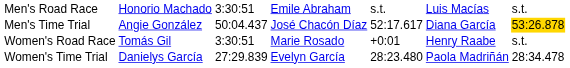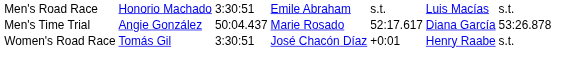Men's Time Trial | column 4: José Chacón Díaz -> Marie Rosado
Men's Time Trial | column 7: gold background -> no background
Women's Road Race | column 4: Marie Rosado -> José Chacón Díaz
- row: Women's Time Trial | Danielys García | 27:29.839 | Evelyn García | 28:23.480 | Paola Madriñán | 28:34.478
